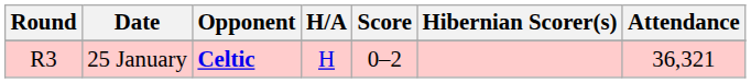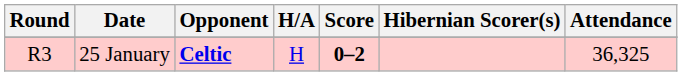25 January | Score: normal -> bold
25 January | Attendance: 36,321 -> 36,325
